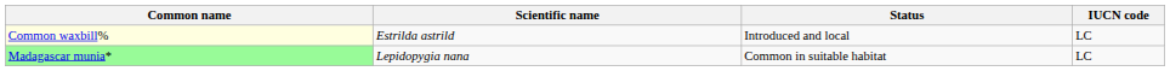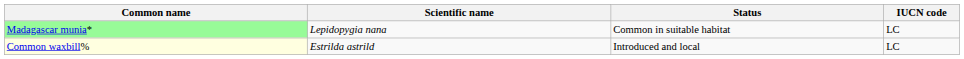rows swapped: Madagascar munia* <-> Common waxbill%
